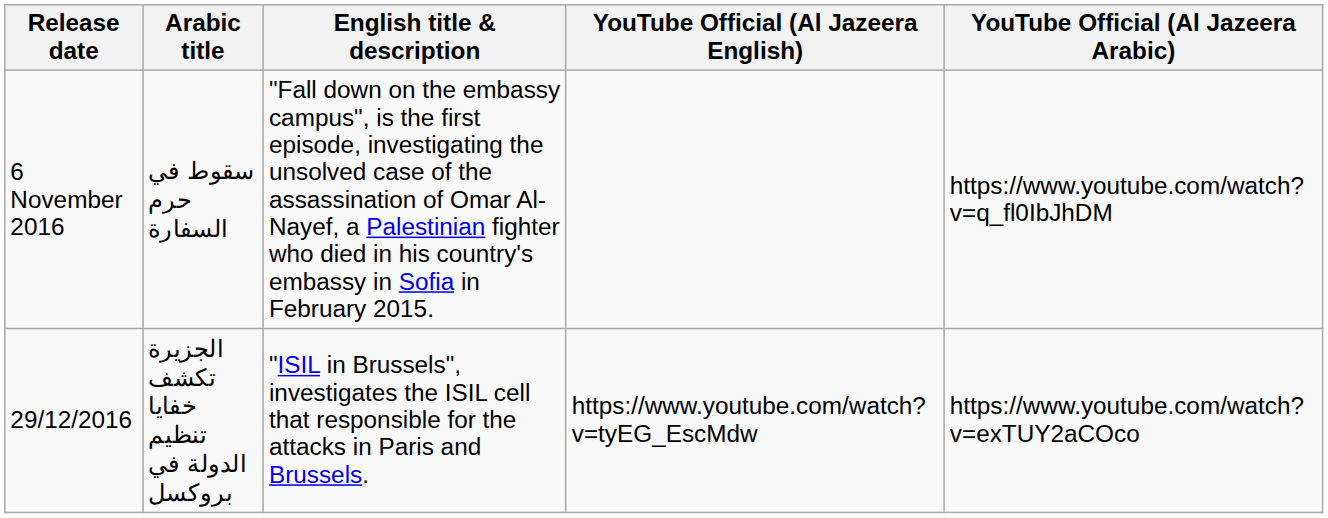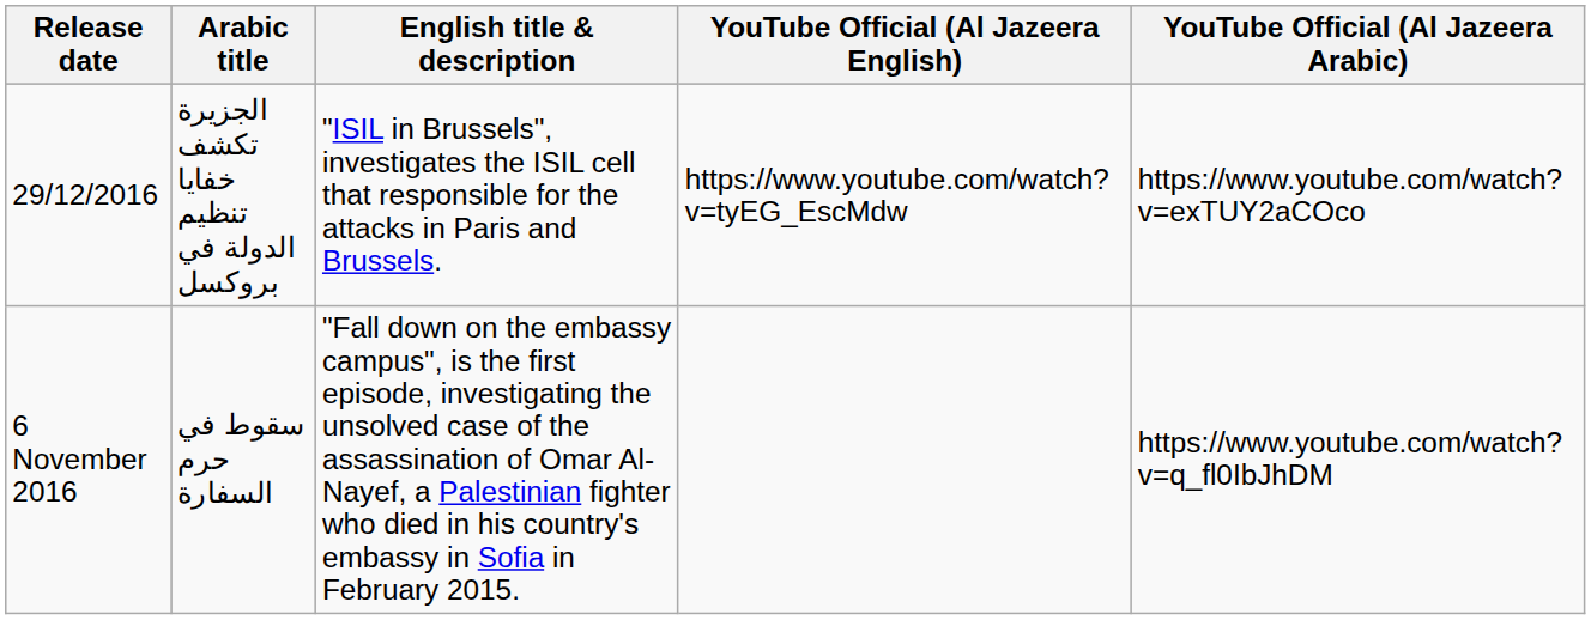rows swapped: 6 November 2016 <-> 29/12/2016
